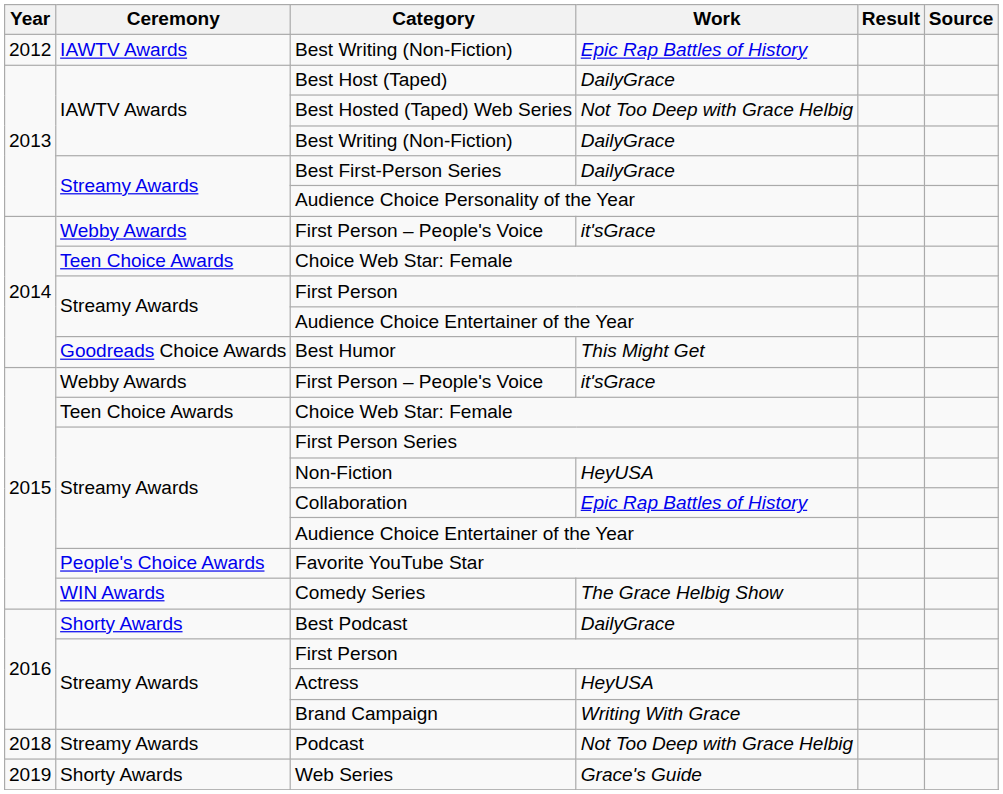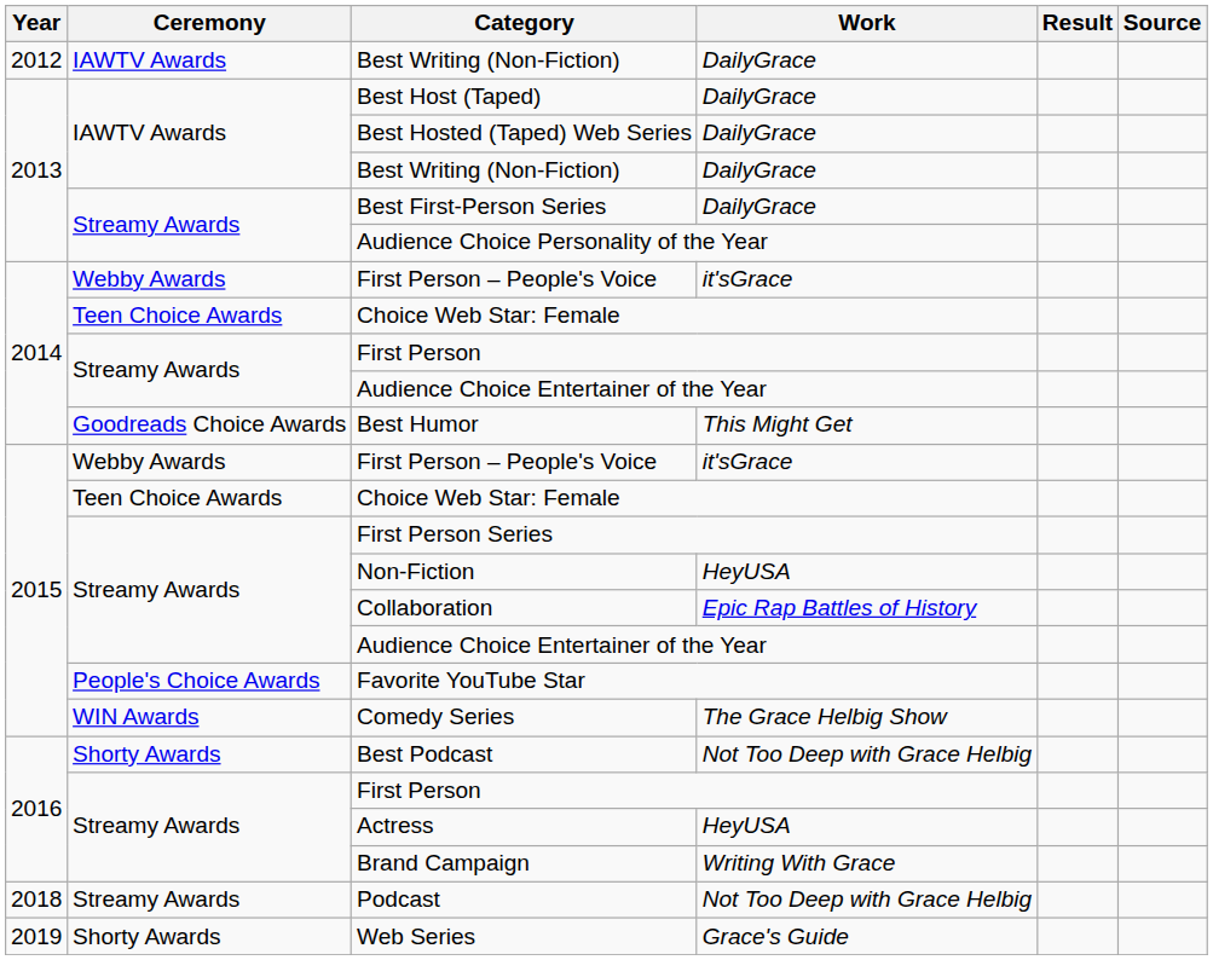2012 / Best Writing (Non-Fiction) | Work: Epic Rap Battles of History -> DailyGrace
Best Hosted (Taped) Web Series | Work: Not Too Deep with Grace Helbig -> DailyGrace
Best Podcast | Work: DailyGrace -> Not Too Deep with Grace Helbig
